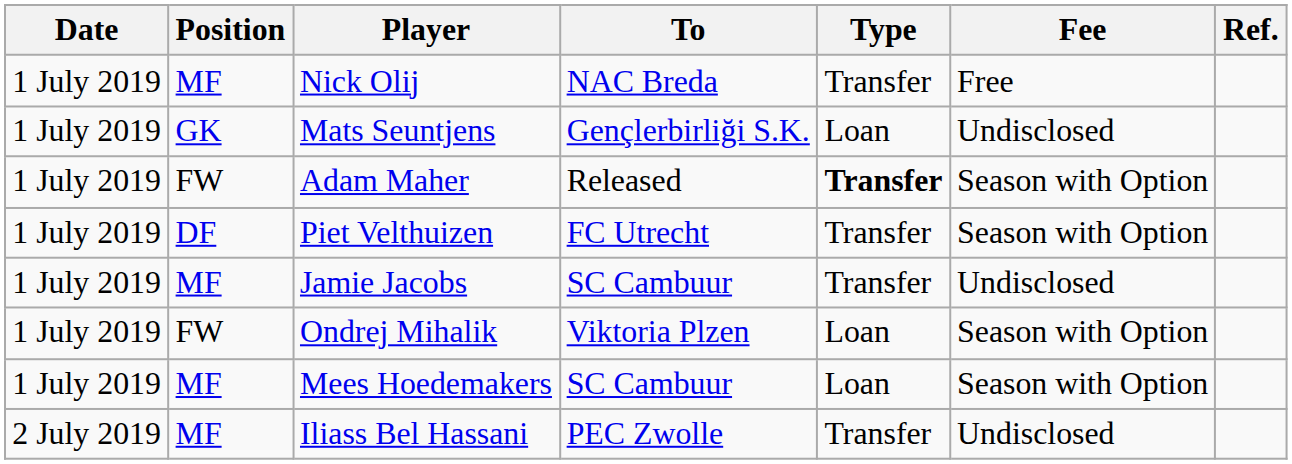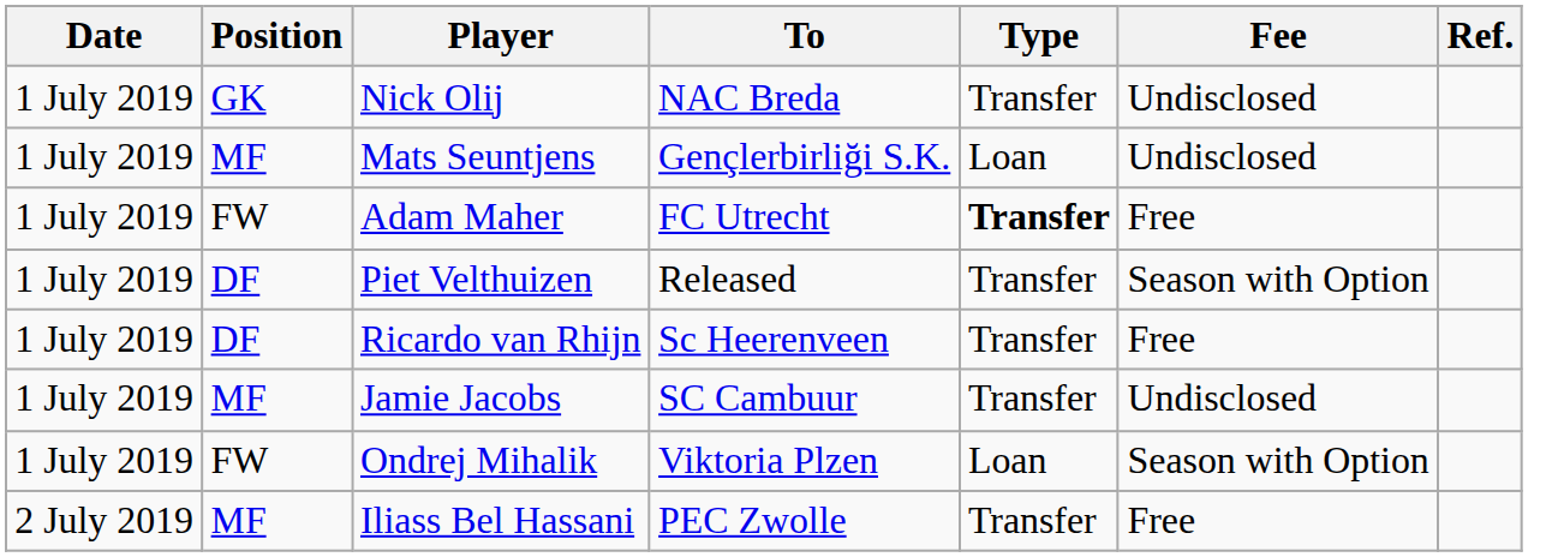Nick Olij | Position: MF -> GK
Nick Olij | Fee: Free -> Undisclosed
Mats Seuntjens | Position: GK -> MF
Adam Maher | To: Released -> FC Utrecht
Adam Maher | Fee: Season with Option -> Free
Piet Velthuizen | To: FC Utrecht -> Released
+ row: 1 July 2019 | DF | Ricardo van Rhijn | Sc Heerenveen | Transfer | Free
- row: 1 July 2019 | MF | Mees Hoedemakers | SC Cambuur | Loan | Season with Option
Iliass Bel Hassani | Fee: Undisclosed -> Free
